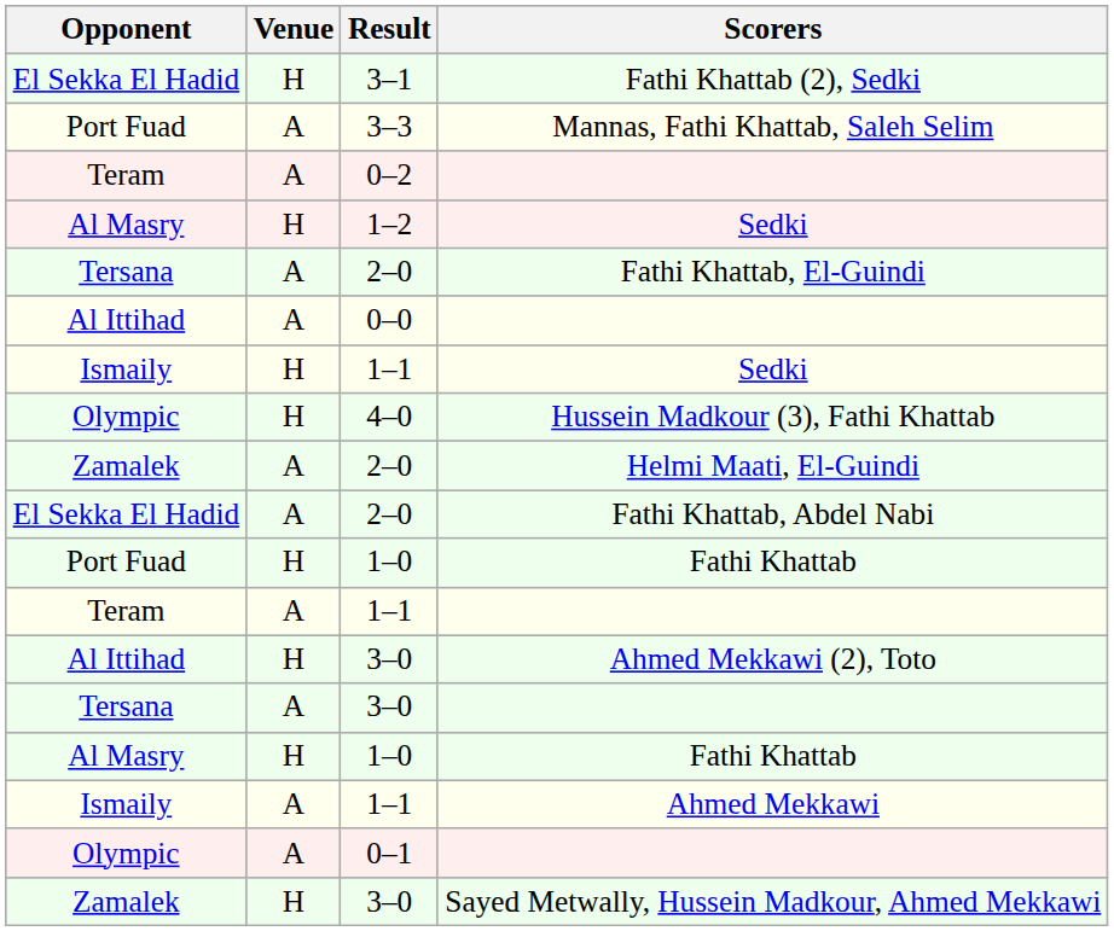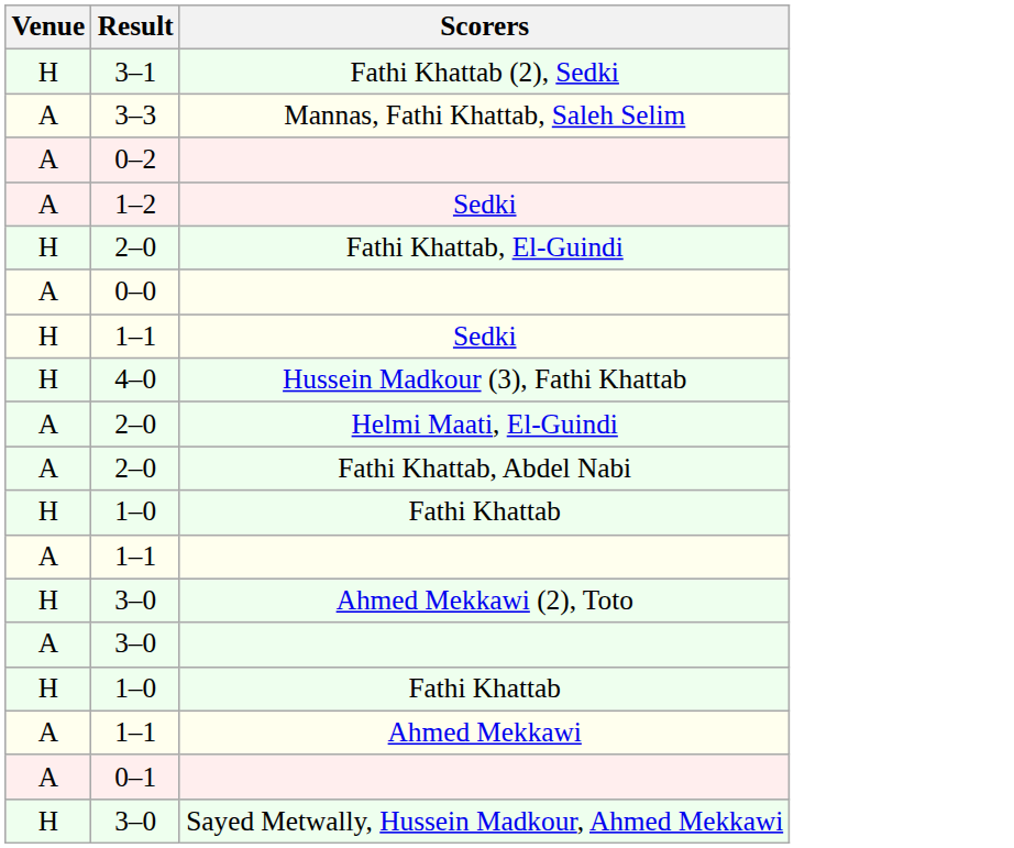- column: Opponent | El Sekka El Hadid | Port Fuad | Teram | Al Masry | Tersana | Al Ittihad | Ismaily | Olympic | Zamalek | El Sekka El Hadid | Port Fuad | Teram | Al Ittihad | Tersana | Al Masry | Ismaily | Olympic | Zamalek
1–2 / Sedki | Venue: H -> A
Fathi Khattab, El-Guindi | Venue: A -> H
